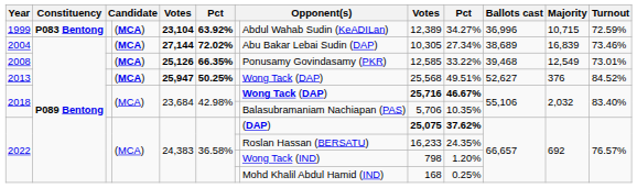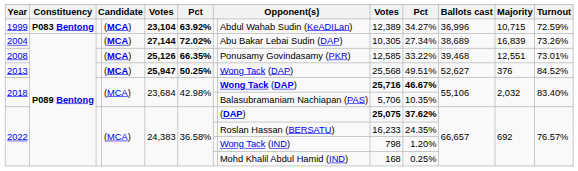2004 | Turnout: 73.46% -> 73.26%
2008 | Majority: 12,549 -> 12,551
